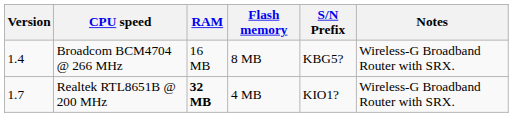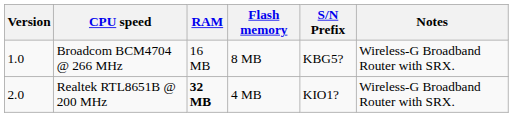Broadcom BCM4704 @ 266 MHz | Version: 1.4 -> 1.0
Realtek RTL8651B @ 200 MHz | Version: 1.7 -> 2.0
